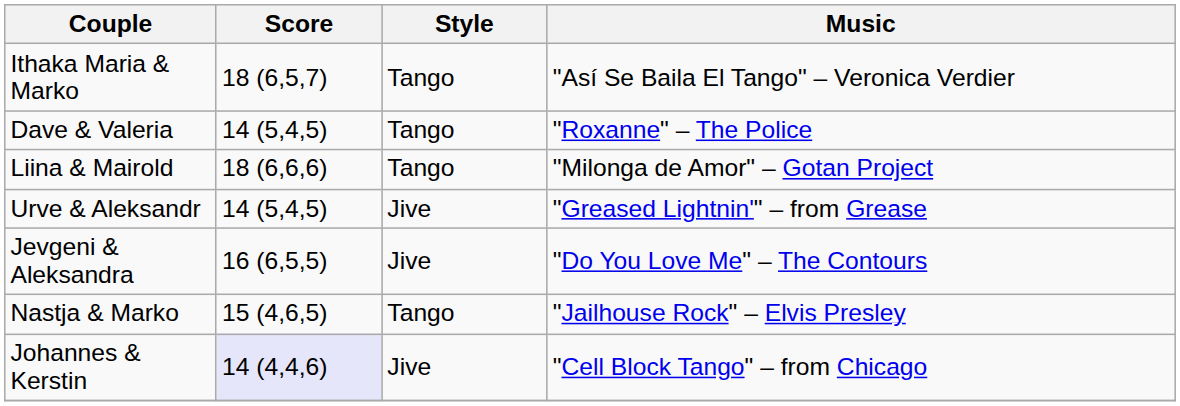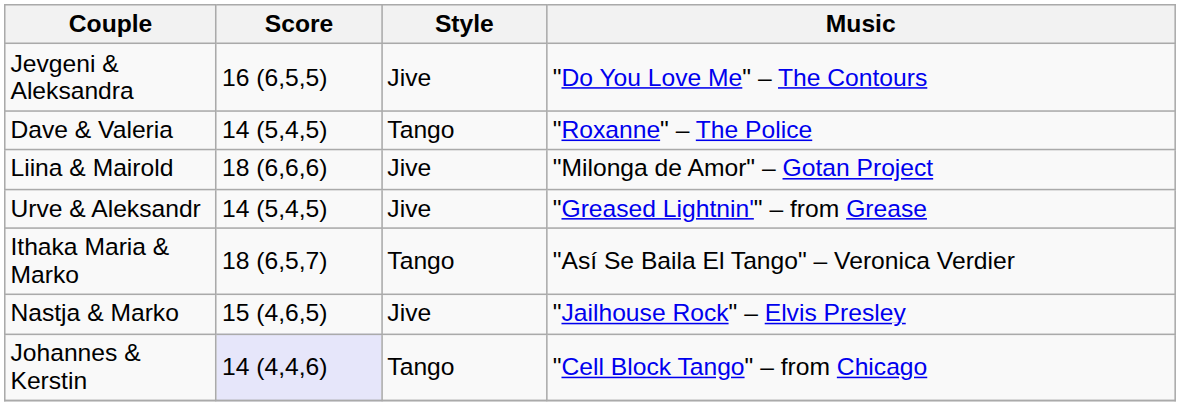rows swapped: Jevgeni & Aleksandra <-> Ithaka Maria & Marko
Liina & Mairold | Style: Tango -> Jive
Nastja & Marko | Style: Tango -> Jive
Johannes & Kerstin | Style: Jive -> Tango
